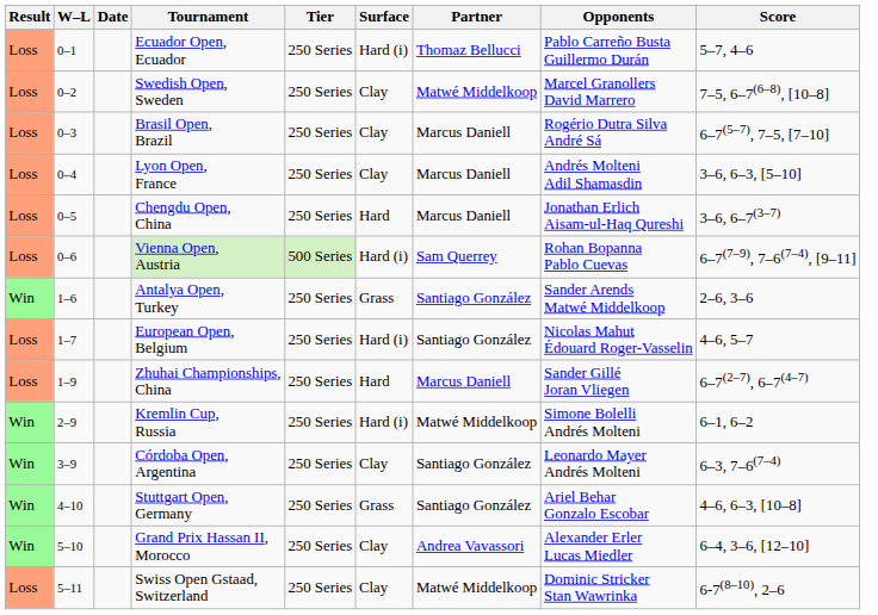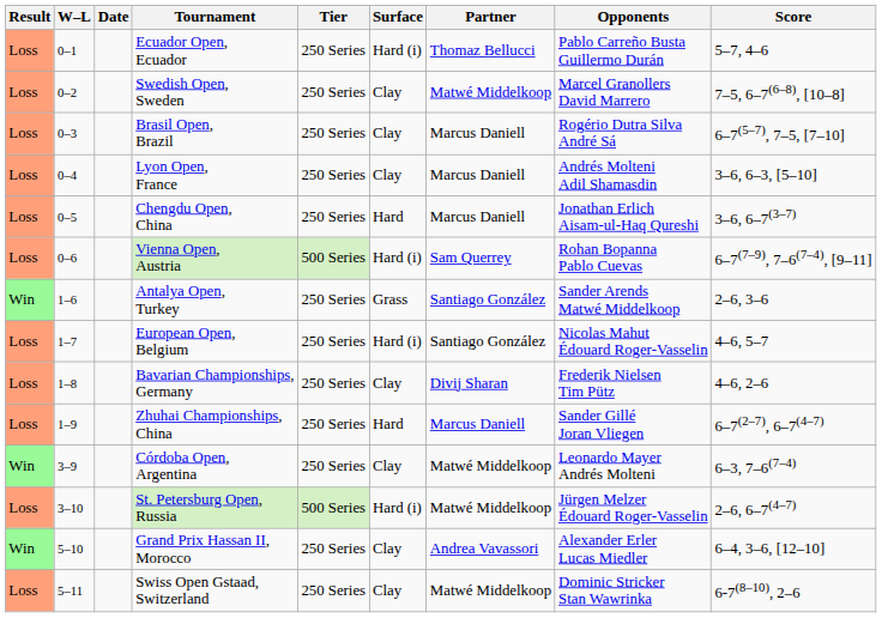+ row: Loss | 1–8 | Bavarian Championships, Germany | 250 Series | Clay | Divij Sharan | Frederik Nielsen Tim Pütz | 4–6, 2–6
- row: Win | 2–9 | Kremlin Cup, Russia | 250 Series | Hard (i) | Matwé Middelkoop | Simone Bolelli Andrés Molteni | 6–1, 6–2
Córdoba Open, Argentina | Partner: Santiago González -> Matwé Middelkoop
+ row: Loss | 3–10 | St. Petersburg Open, Russia | 500 Series | Hard (i) | Matwé Middelkoop | Jürgen Melzer Édouard Roger-Vasselin | 2–6, 6–7(4–7)
- row: Win | 4–10 | Stuttgart Open, Germany | 250 Series | Grass | Santiago González | Ariel Behar Gonzalo Escobar | 4–6, 6–3, [10–8]
